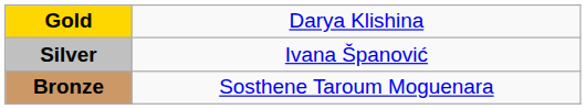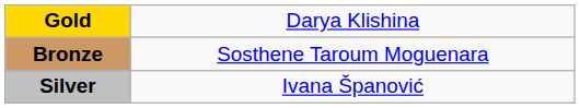rows swapped: Silver <-> Bronze
